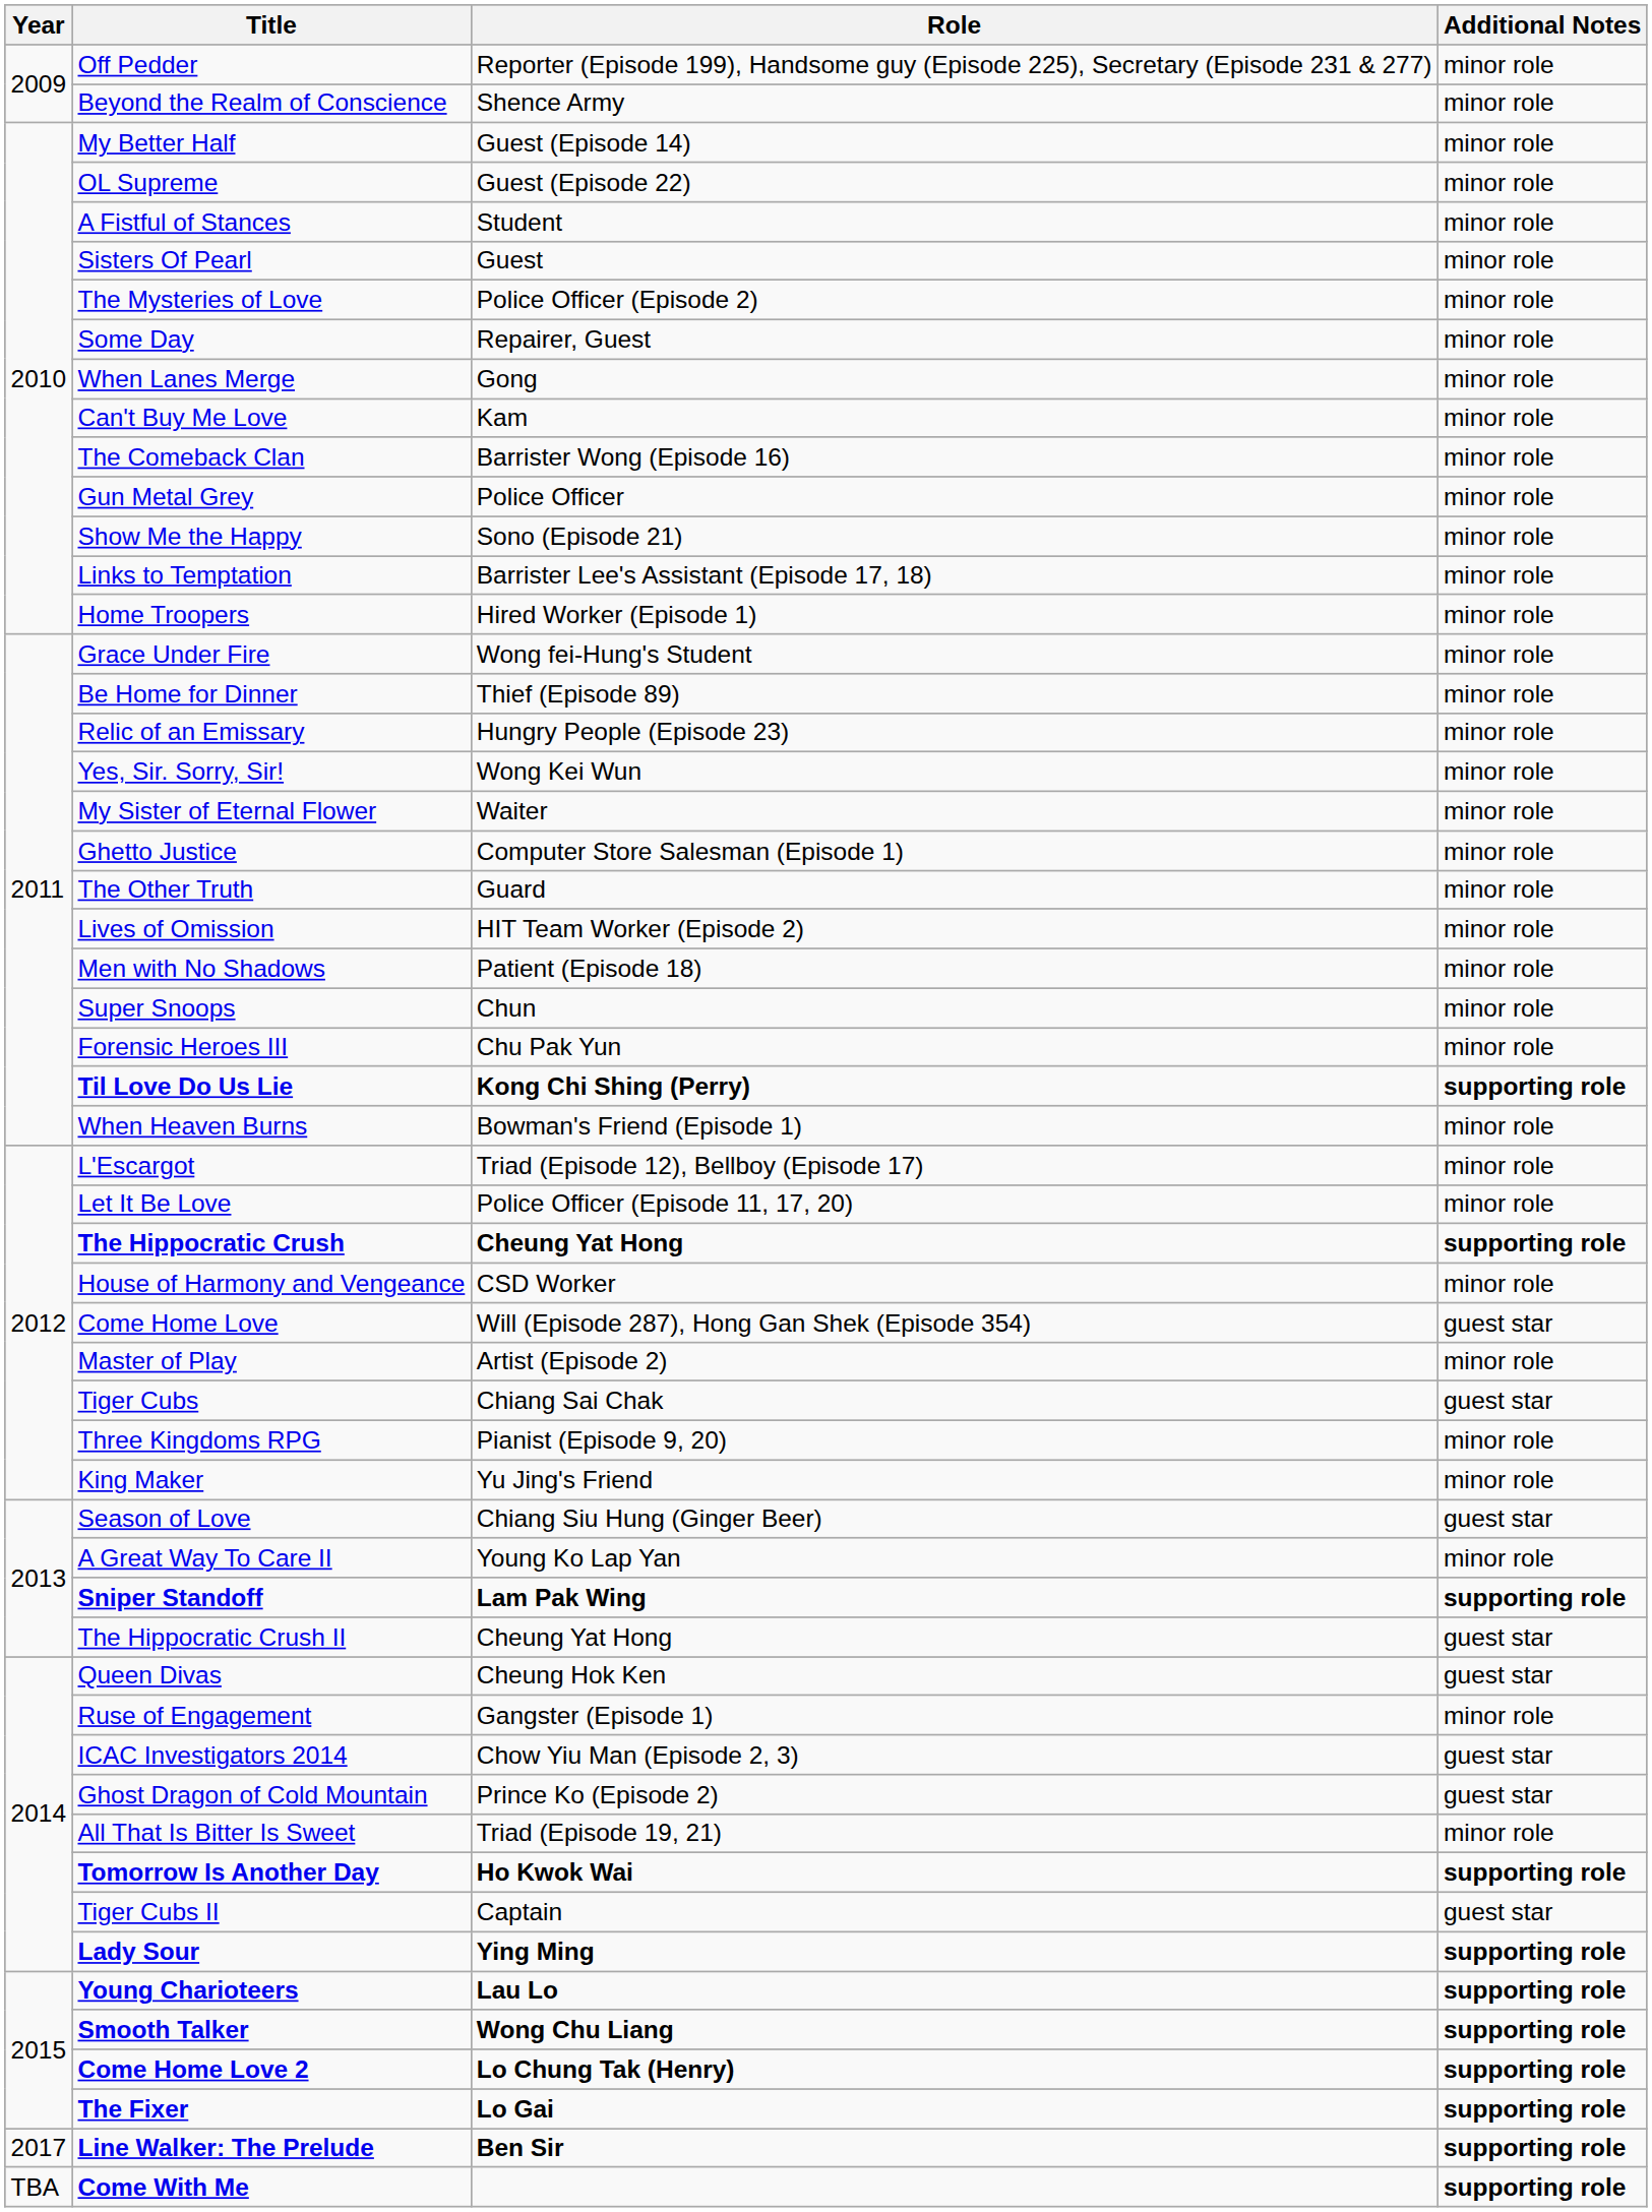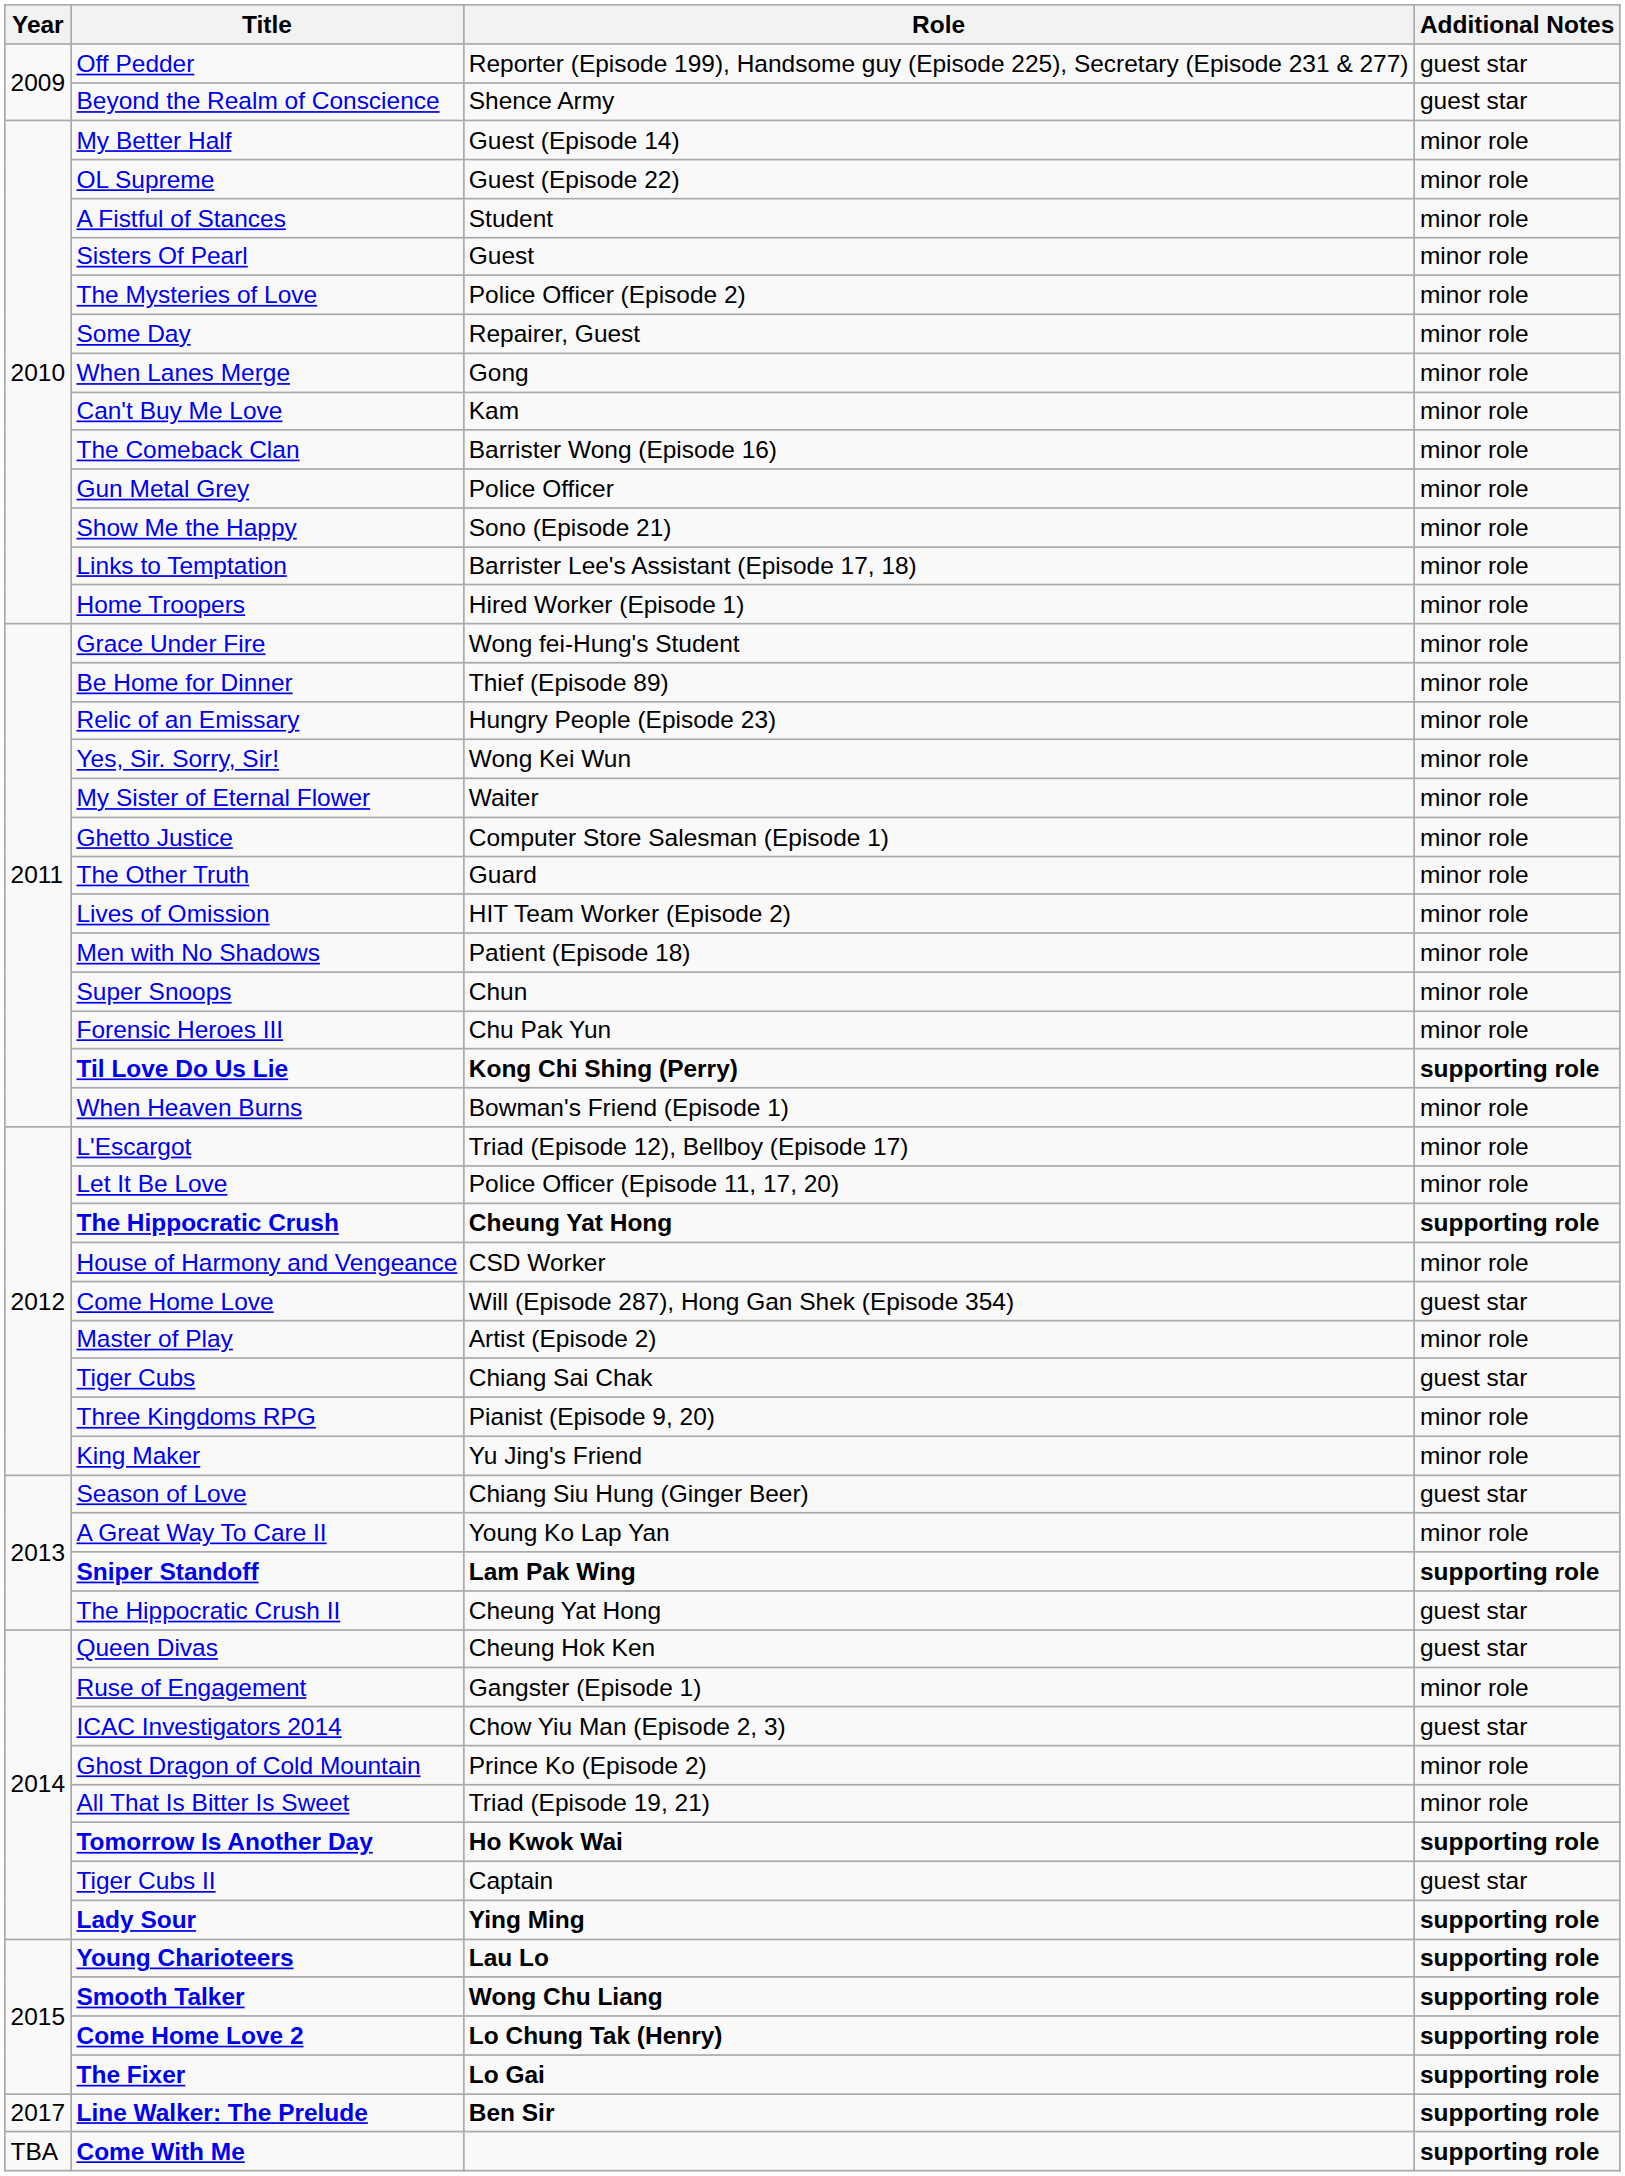Off Pedder | Additional Notes: minor role -> guest star
Beyond the Realm of Conscience | Additional Notes: minor role -> guest star
Ghost Dragon of Cold Mountain | Additional Notes: guest star -> minor role
